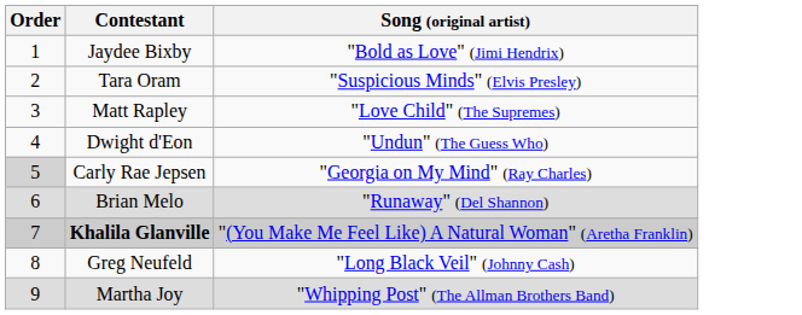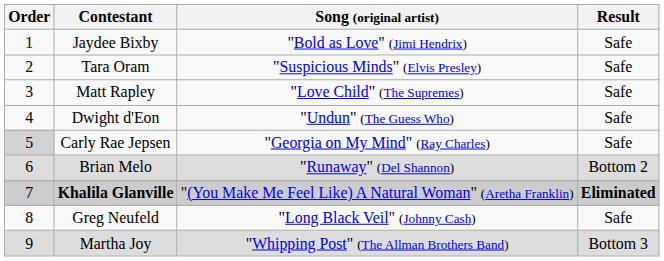+ column: Result | Safe | Safe | Safe | Safe | Safe | Bottom 2 | Eliminated | Safe | Bottom 3
